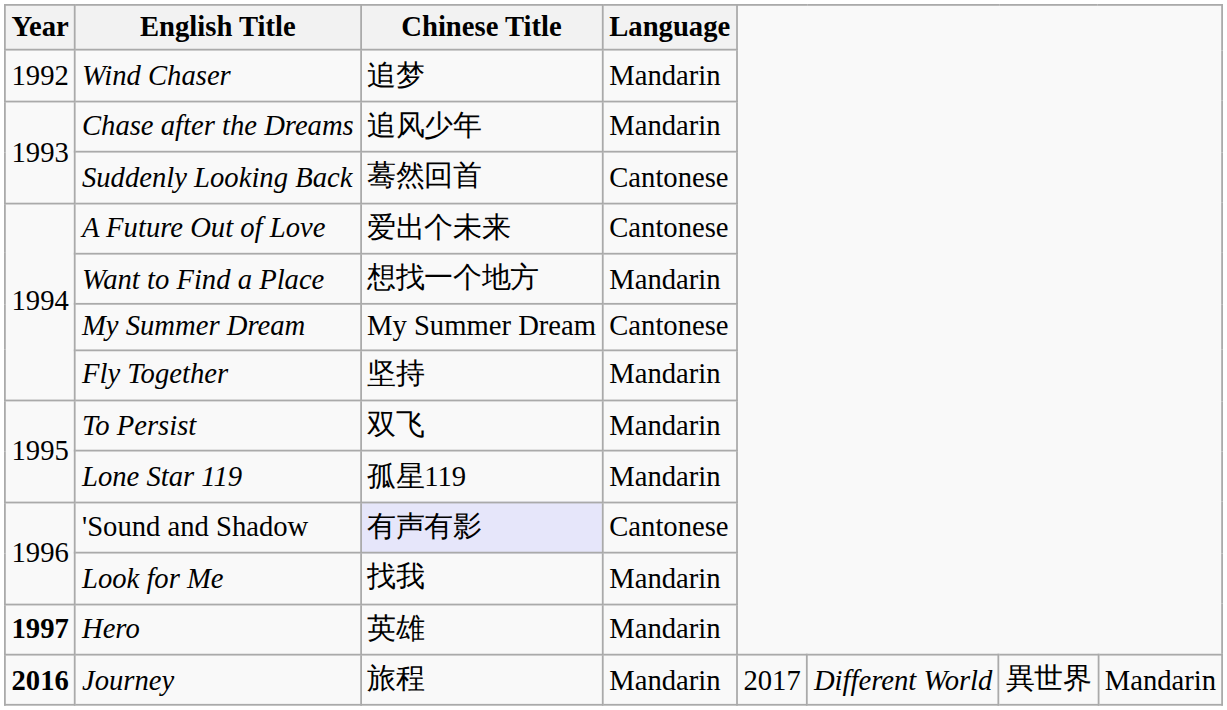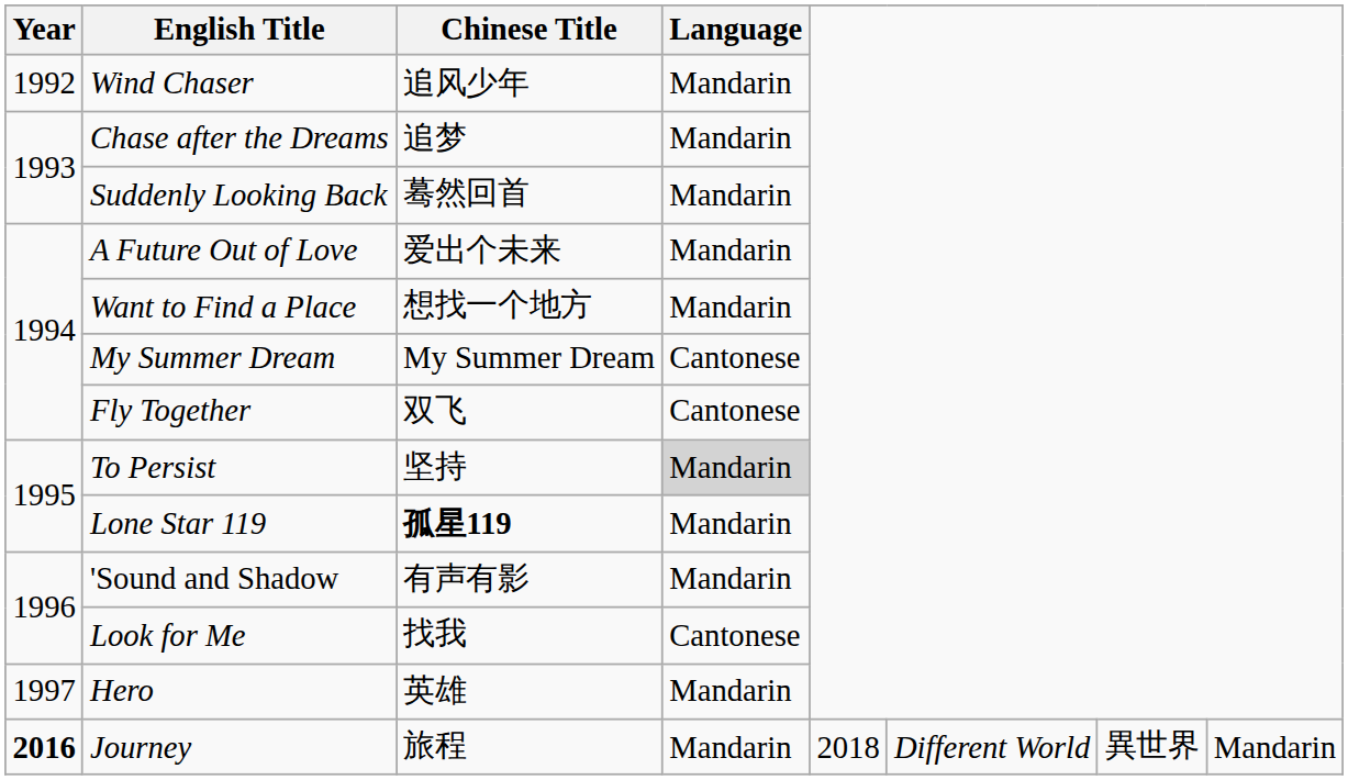Wind Chaser | Chinese Title: 追梦 -> 追风少年
Chase after the Dreams | Chinese Title: 追风少年 -> 追梦
Suddenly Looking Back | Language: Cantonese -> Mandarin
A Future Out of Love | Language: Cantonese -> Mandarin
Fly Together | Chinese Title: 坚持 -> 双飞
Fly Together | Language: Mandarin -> Cantonese
To Persist | Chinese Title: 双飞 -> 坚持
To Persist | Language: no background -> lightgrey background
Lone Star 119 | Chinese Title: normal -> bold
'Sound and Shadow | Chinese Title: lavender background -> no background
'Sound and Shadow | Language: Cantonese -> Mandarin
Look for Me | Language: Mandarin -> Cantonese
Hero | Year: bold -> normal
Journey | column 5: 2017 -> 2018
